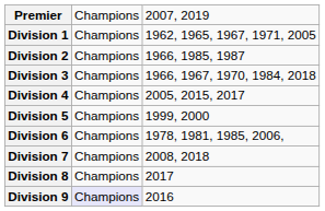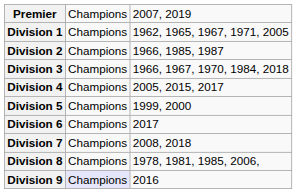Division 6 | column 3: 1978, 1981, 1985, 2006, -> 2017
Division 8 | column 3: 2017 -> 1978, 1981, 1985, 2006,
